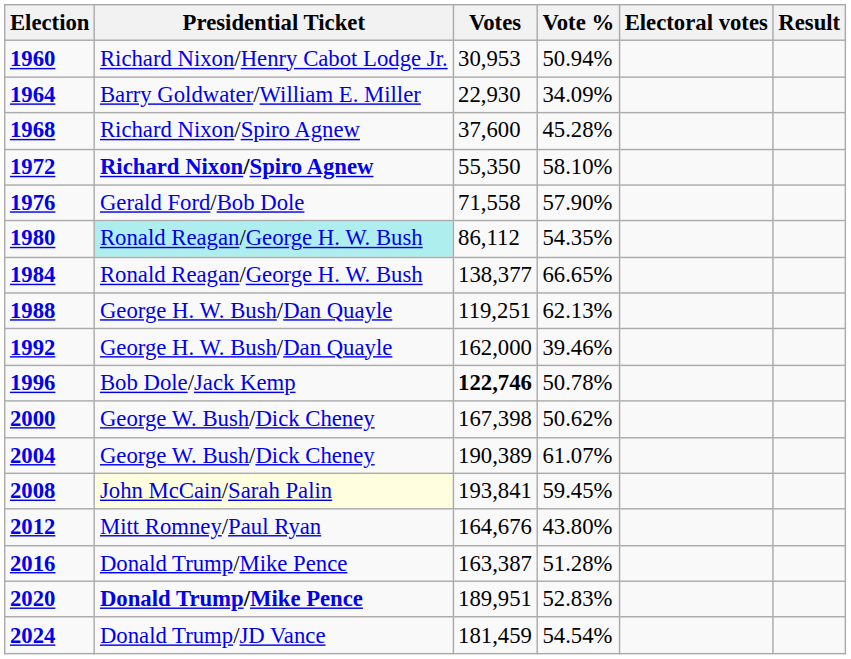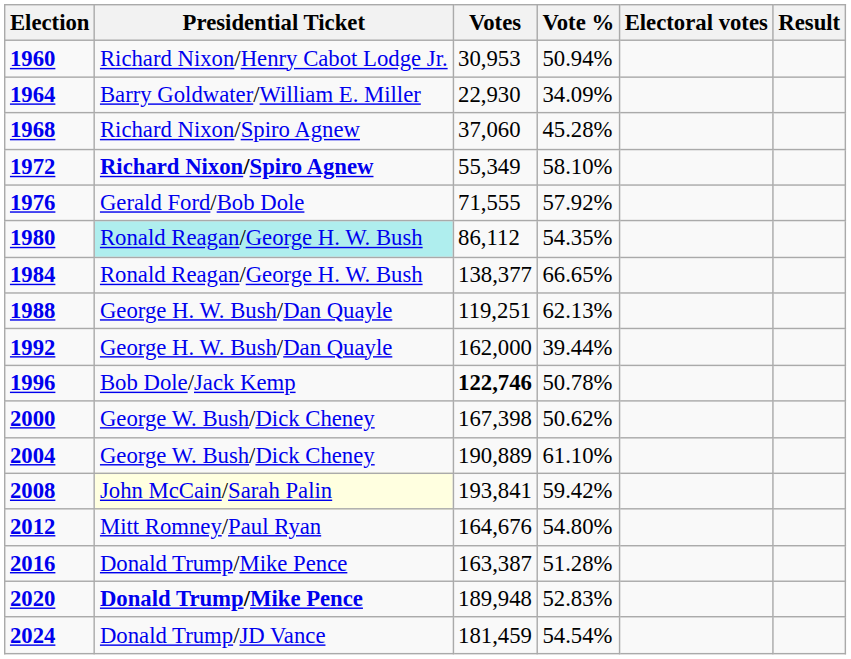1968 | Votes: 37,600 -> 37,060
1972 | Votes: 55,350 -> 55,349
1976 | Votes: 71,558 -> 71,555
1976 | Vote %: 57.90% -> 57.92%
1992 | Vote %: 39.46% -> 39.44%
2004 | Votes: 190,389 -> 190,889
2004 | Vote %: 61.07% -> 61.10%
2008 | Vote %: 59.45% -> 59.42%
2012 | Vote %: 43.80% -> 54.80%
2020 | Votes: 189,951 -> 189,948
